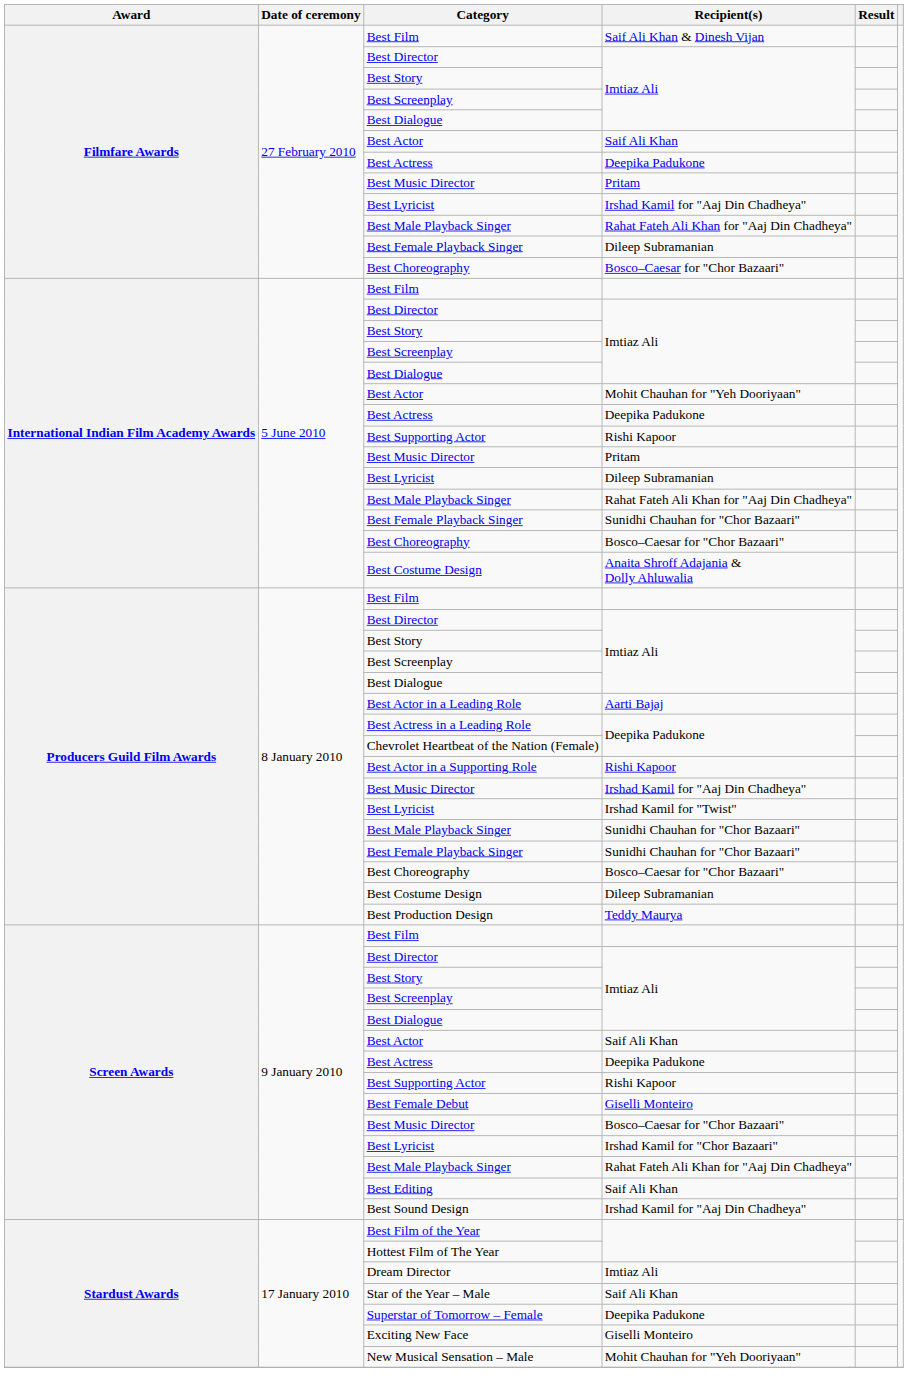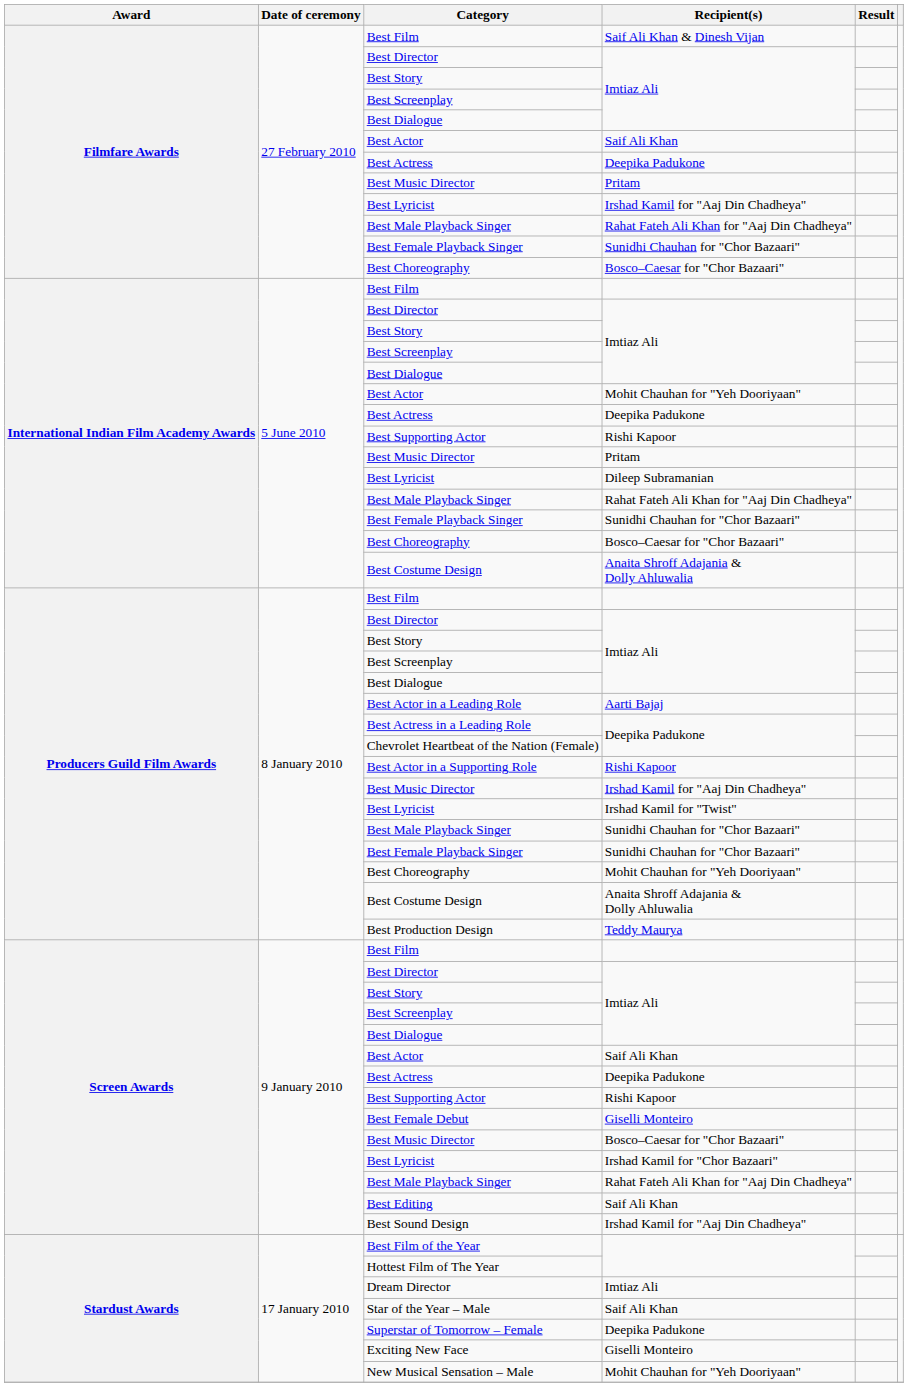Filmfare Awards / Best Female Playback Singer | Recipient(s): Dileep Subramanian -> Sunidhi Chauhan for "Chor Bazaari"
Producers Guild Film Awards / Best Choreography | Recipient(s): Bosco–Caesar for "Chor Bazaari" -> Mohit Chauhan for "Yeh Dooriyaan"
Producers Guild Film Awards / Best Costume Design | Recipient(s): Dileep Subramanian -> Anaita Shroff Adajania & Dolly Ahluwalia
